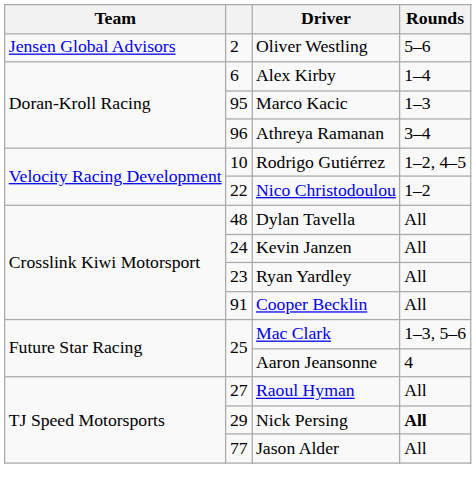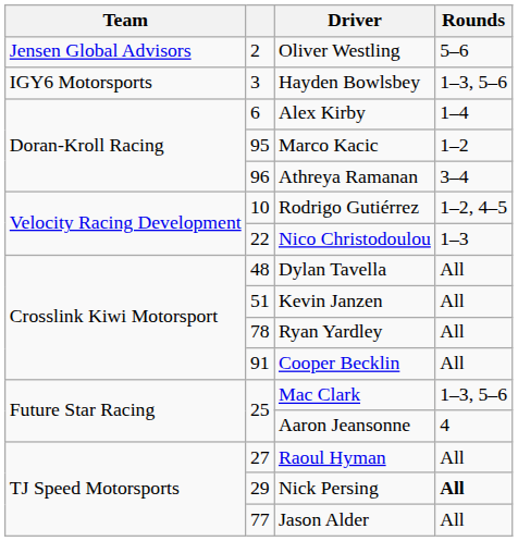+ row: IGY6 Motorsports | 3 | Hayden Bowlsbey | 1–3, 5–6
Marco Kacic | Rounds: 1–3 -> 1–2
Nico Christodoulou | Rounds: 1–2 -> 1–3
Kevin Janzen | column 2: 24 -> 51
Ryan Yardley | column 2: 23 -> 78
